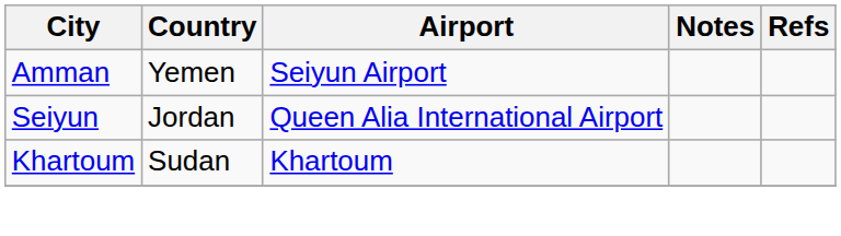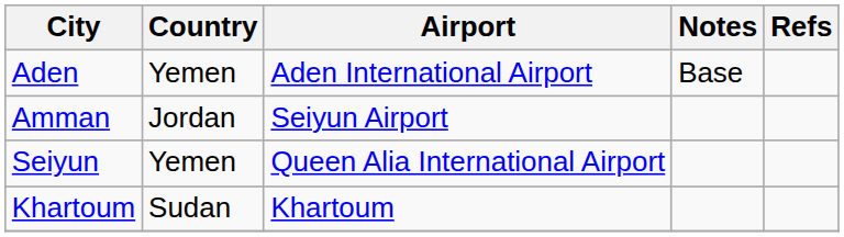+ row: Aden | Yemen | Aden International Airport | Base
Amman | Country: Yemen -> Jordan
Seiyun | Country: Jordan -> Yemen
